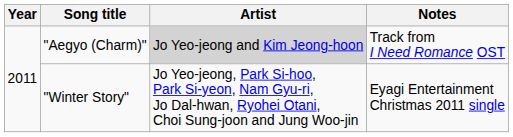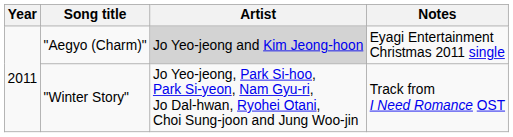"Aegyo (Charm)" | Notes: Track from I Need Romance OST -> Eyagi Entertainment Christmas 2011 single
"Winter Story" | Notes: Eyagi Entertainment Christmas 2011 single -> Track from I Need Romance OST
